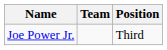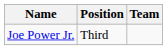columns swapped: Team <-> Position
